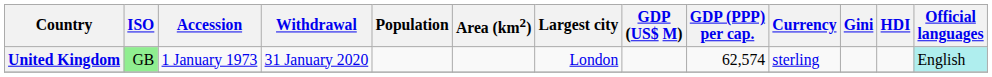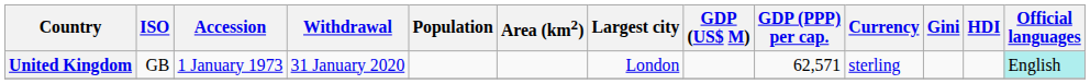United Kingdom | ISO: lightgreen background -> no background
United Kingdom | GDP (PPP) per cap.: 62,574 -> 62,571
